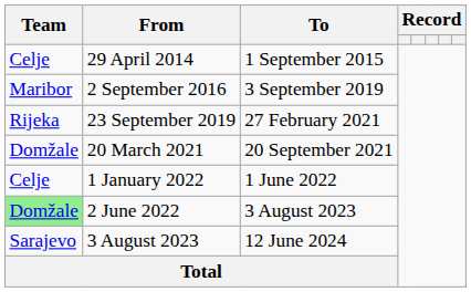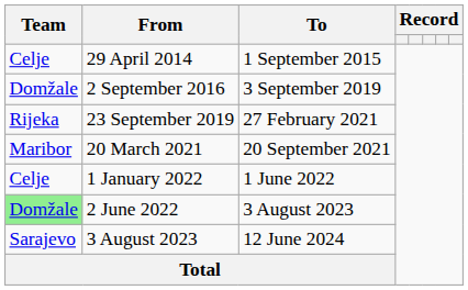2 September 2016 | Team: Maribor -> Domžale
20 March 2021 | Team: Domžale -> Maribor
